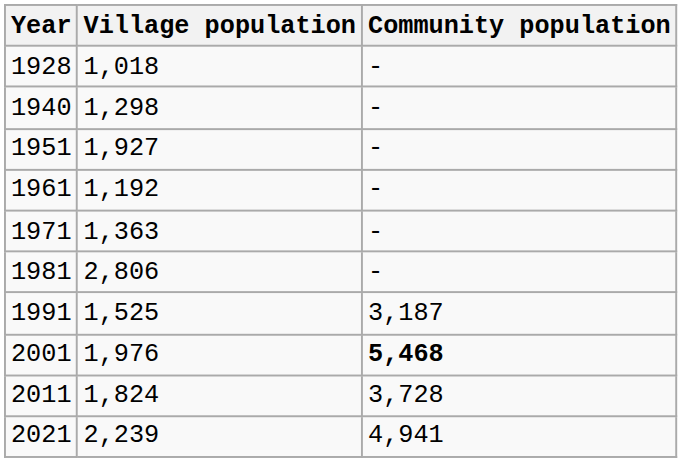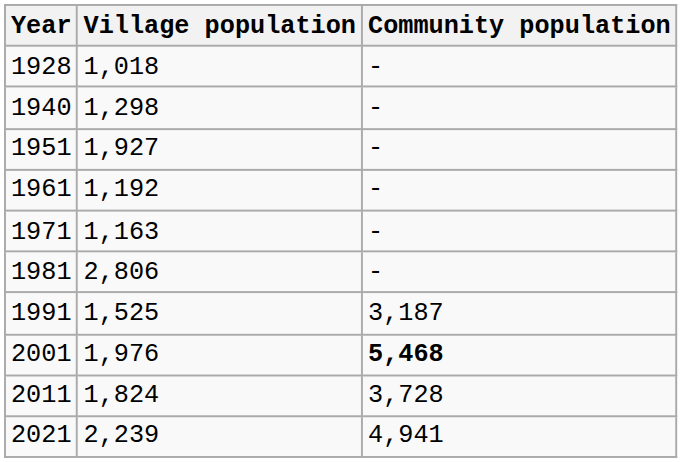1971 | Village population: 1,363 -> 1,163
